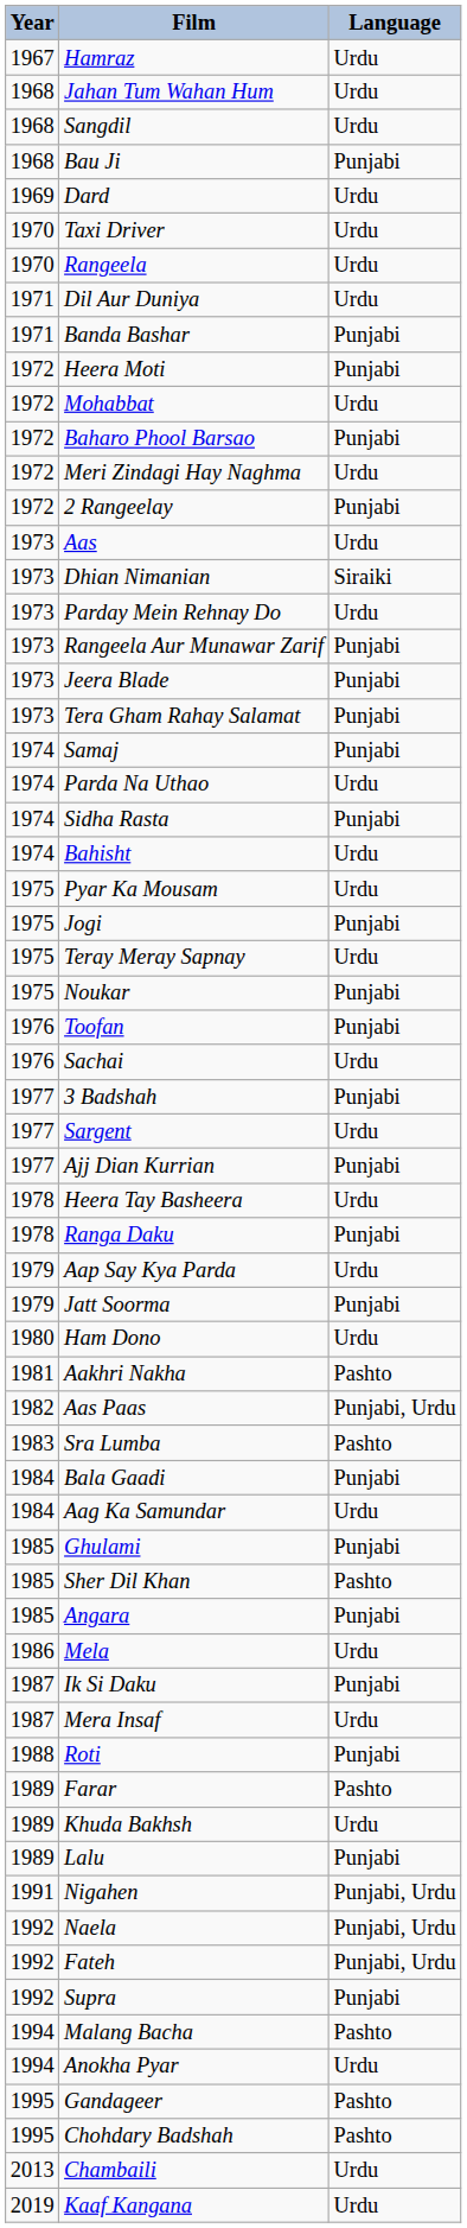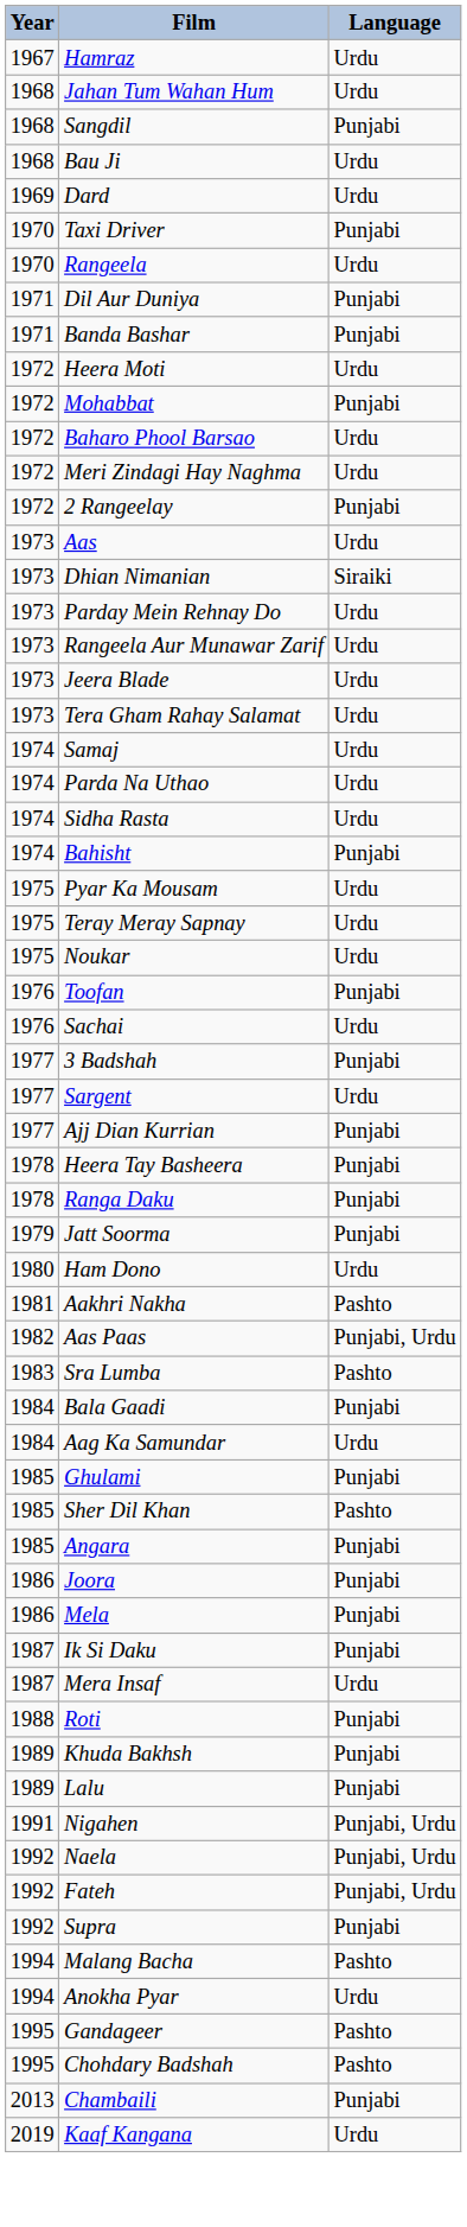Sangdil | Language: Urdu -> Punjabi
Bau Ji | Language: Punjabi -> Urdu
Taxi Driver | Language: Urdu -> Punjabi
Dil Aur Duniya | Language: Urdu -> Punjabi
Heera Moti | Language: Punjabi -> Urdu
Mohabbat | Language: Urdu -> Punjabi
Baharo Phool Barsao | Language: Punjabi -> Urdu
Rangeela Aur Munawar Zarif | Language: Punjabi -> Urdu
Jeera Blade | Language: Punjabi -> Urdu
Tera Gham Rahay Salamat | Language: Punjabi -> Urdu
Samaj | Language: Punjabi -> Urdu
Sidha Rasta | Language: Punjabi -> Urdu
Bahisht | Language: Urdu -> Punjabi
- row: 1975 | Jogi | Punjabi
Noukar | Language: Punjabi -> Urdu
Heera Tay Basheera | Language: Urdu -> Punjabi
- row: 1979 | Aap Say Kya Parda | Urdu
+ row: 1986 | Joora | Punjabi
Mela | Language: Urdu -> Punjabi
- row: 1989 | Farar | Pashto
Khuda Bakhsh | Language: Urdu -> Punjabi
Chambaili | Language: Urdu -> Punjabi
